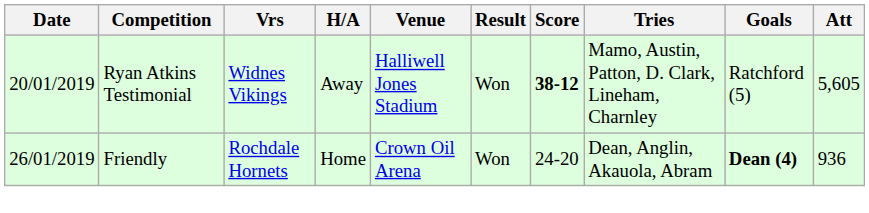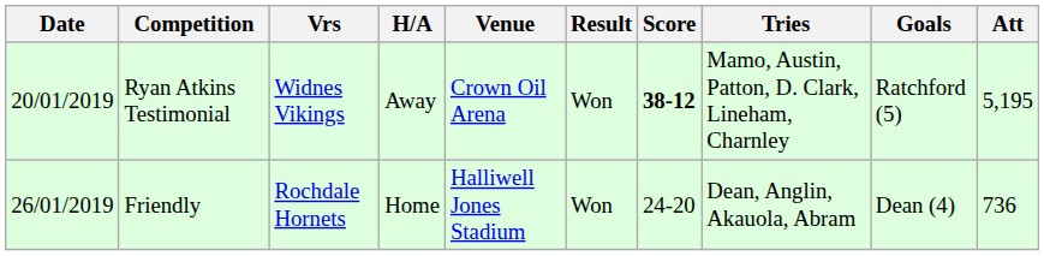Ryan Atkins Testimonial | Venue: Halliwell Jones Stadium -> Crown Oil Arena
Ryan Atkins Testimonial | Att: 5,605 -> 5,195
Friendly | Venue: Crown Oil Arena -> Halliwell Jones Stadium
Friendly | Goals: bold -> normal
Friendly | Att: 936 -> 736
